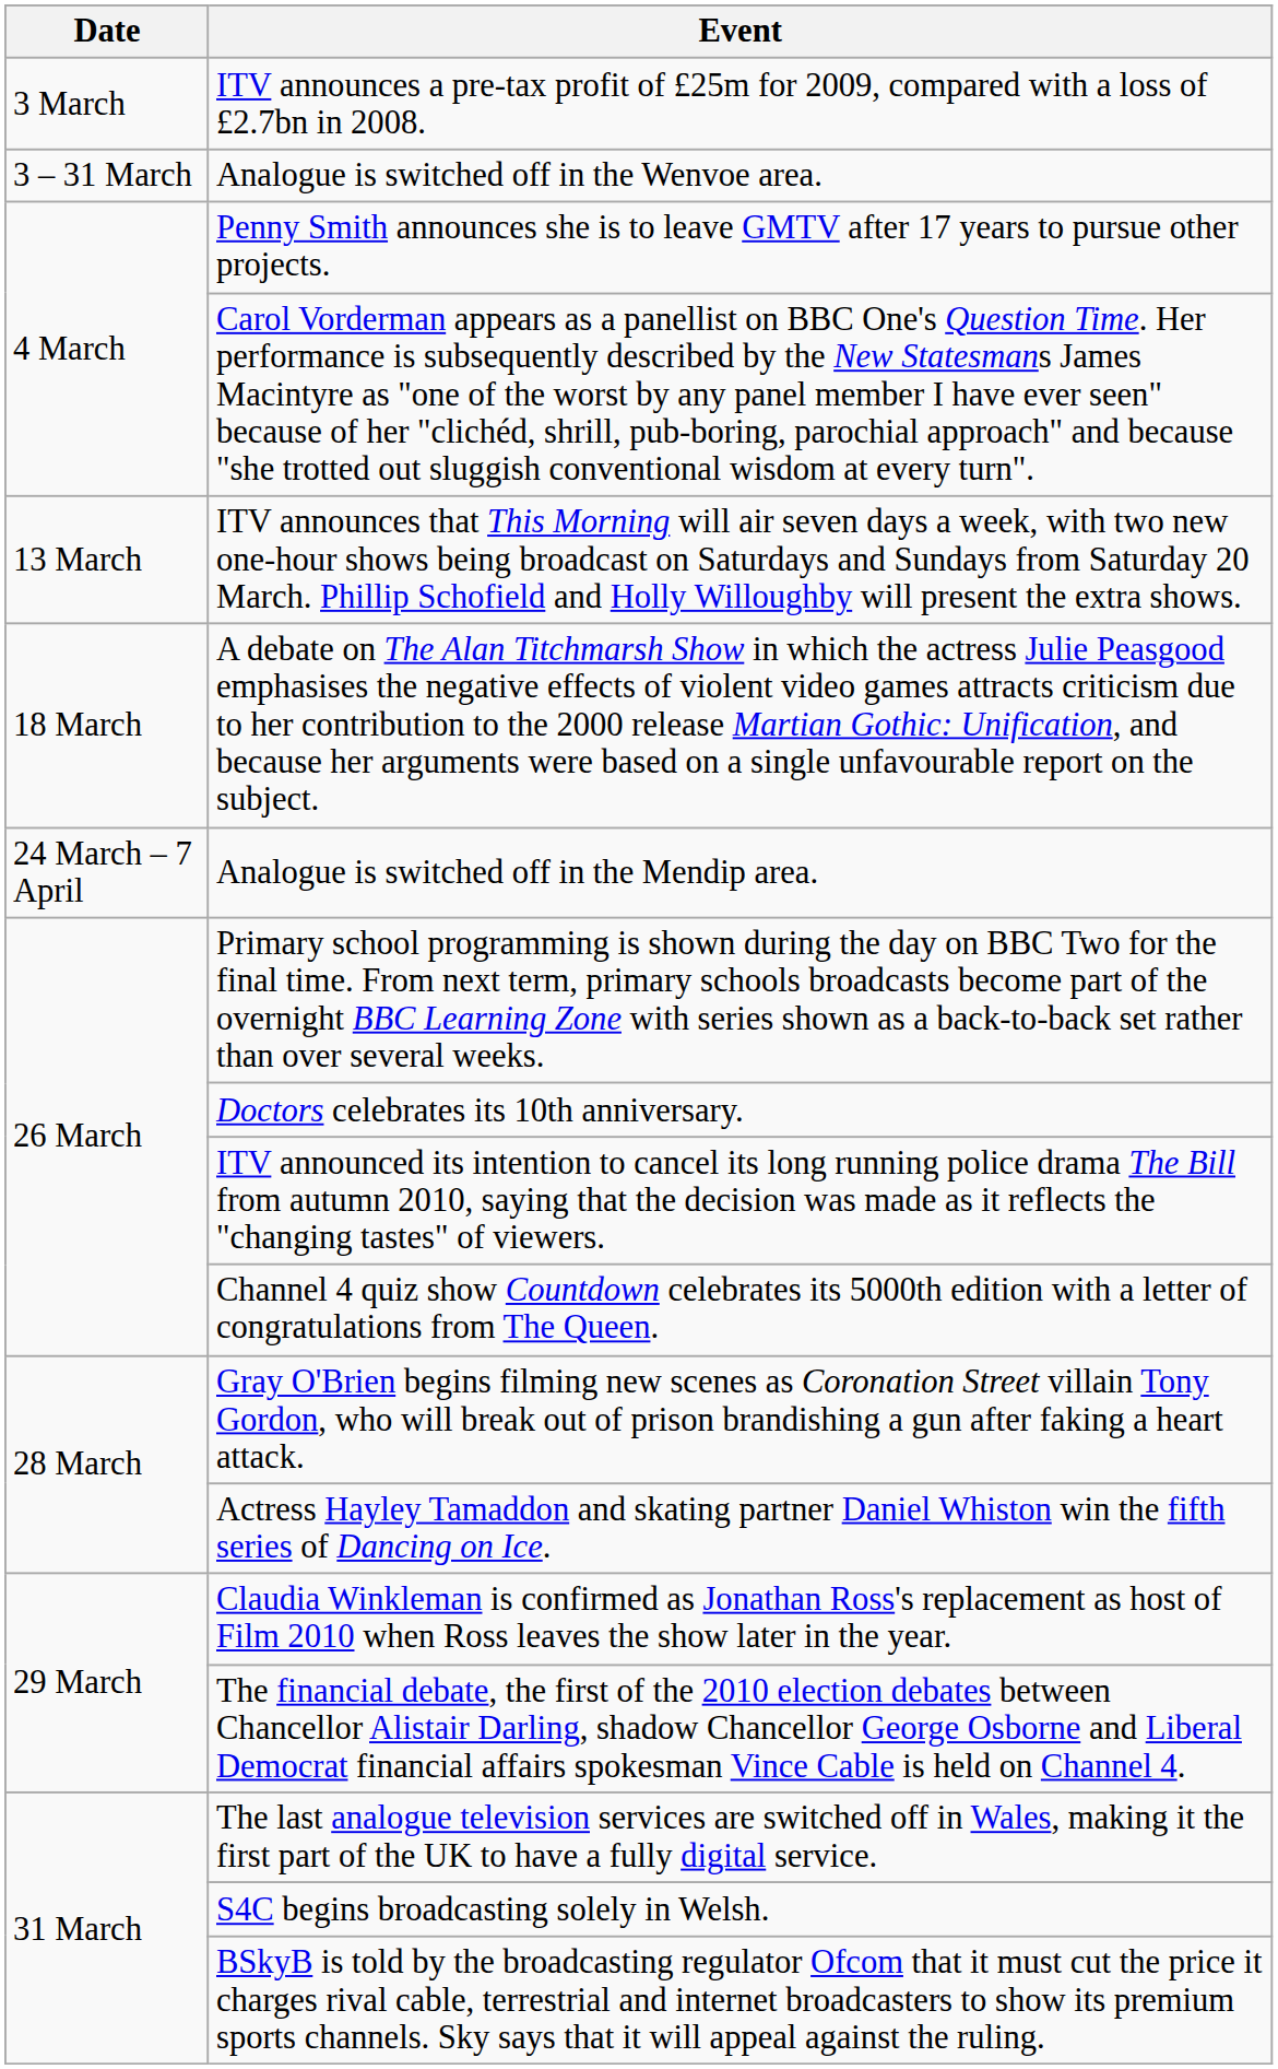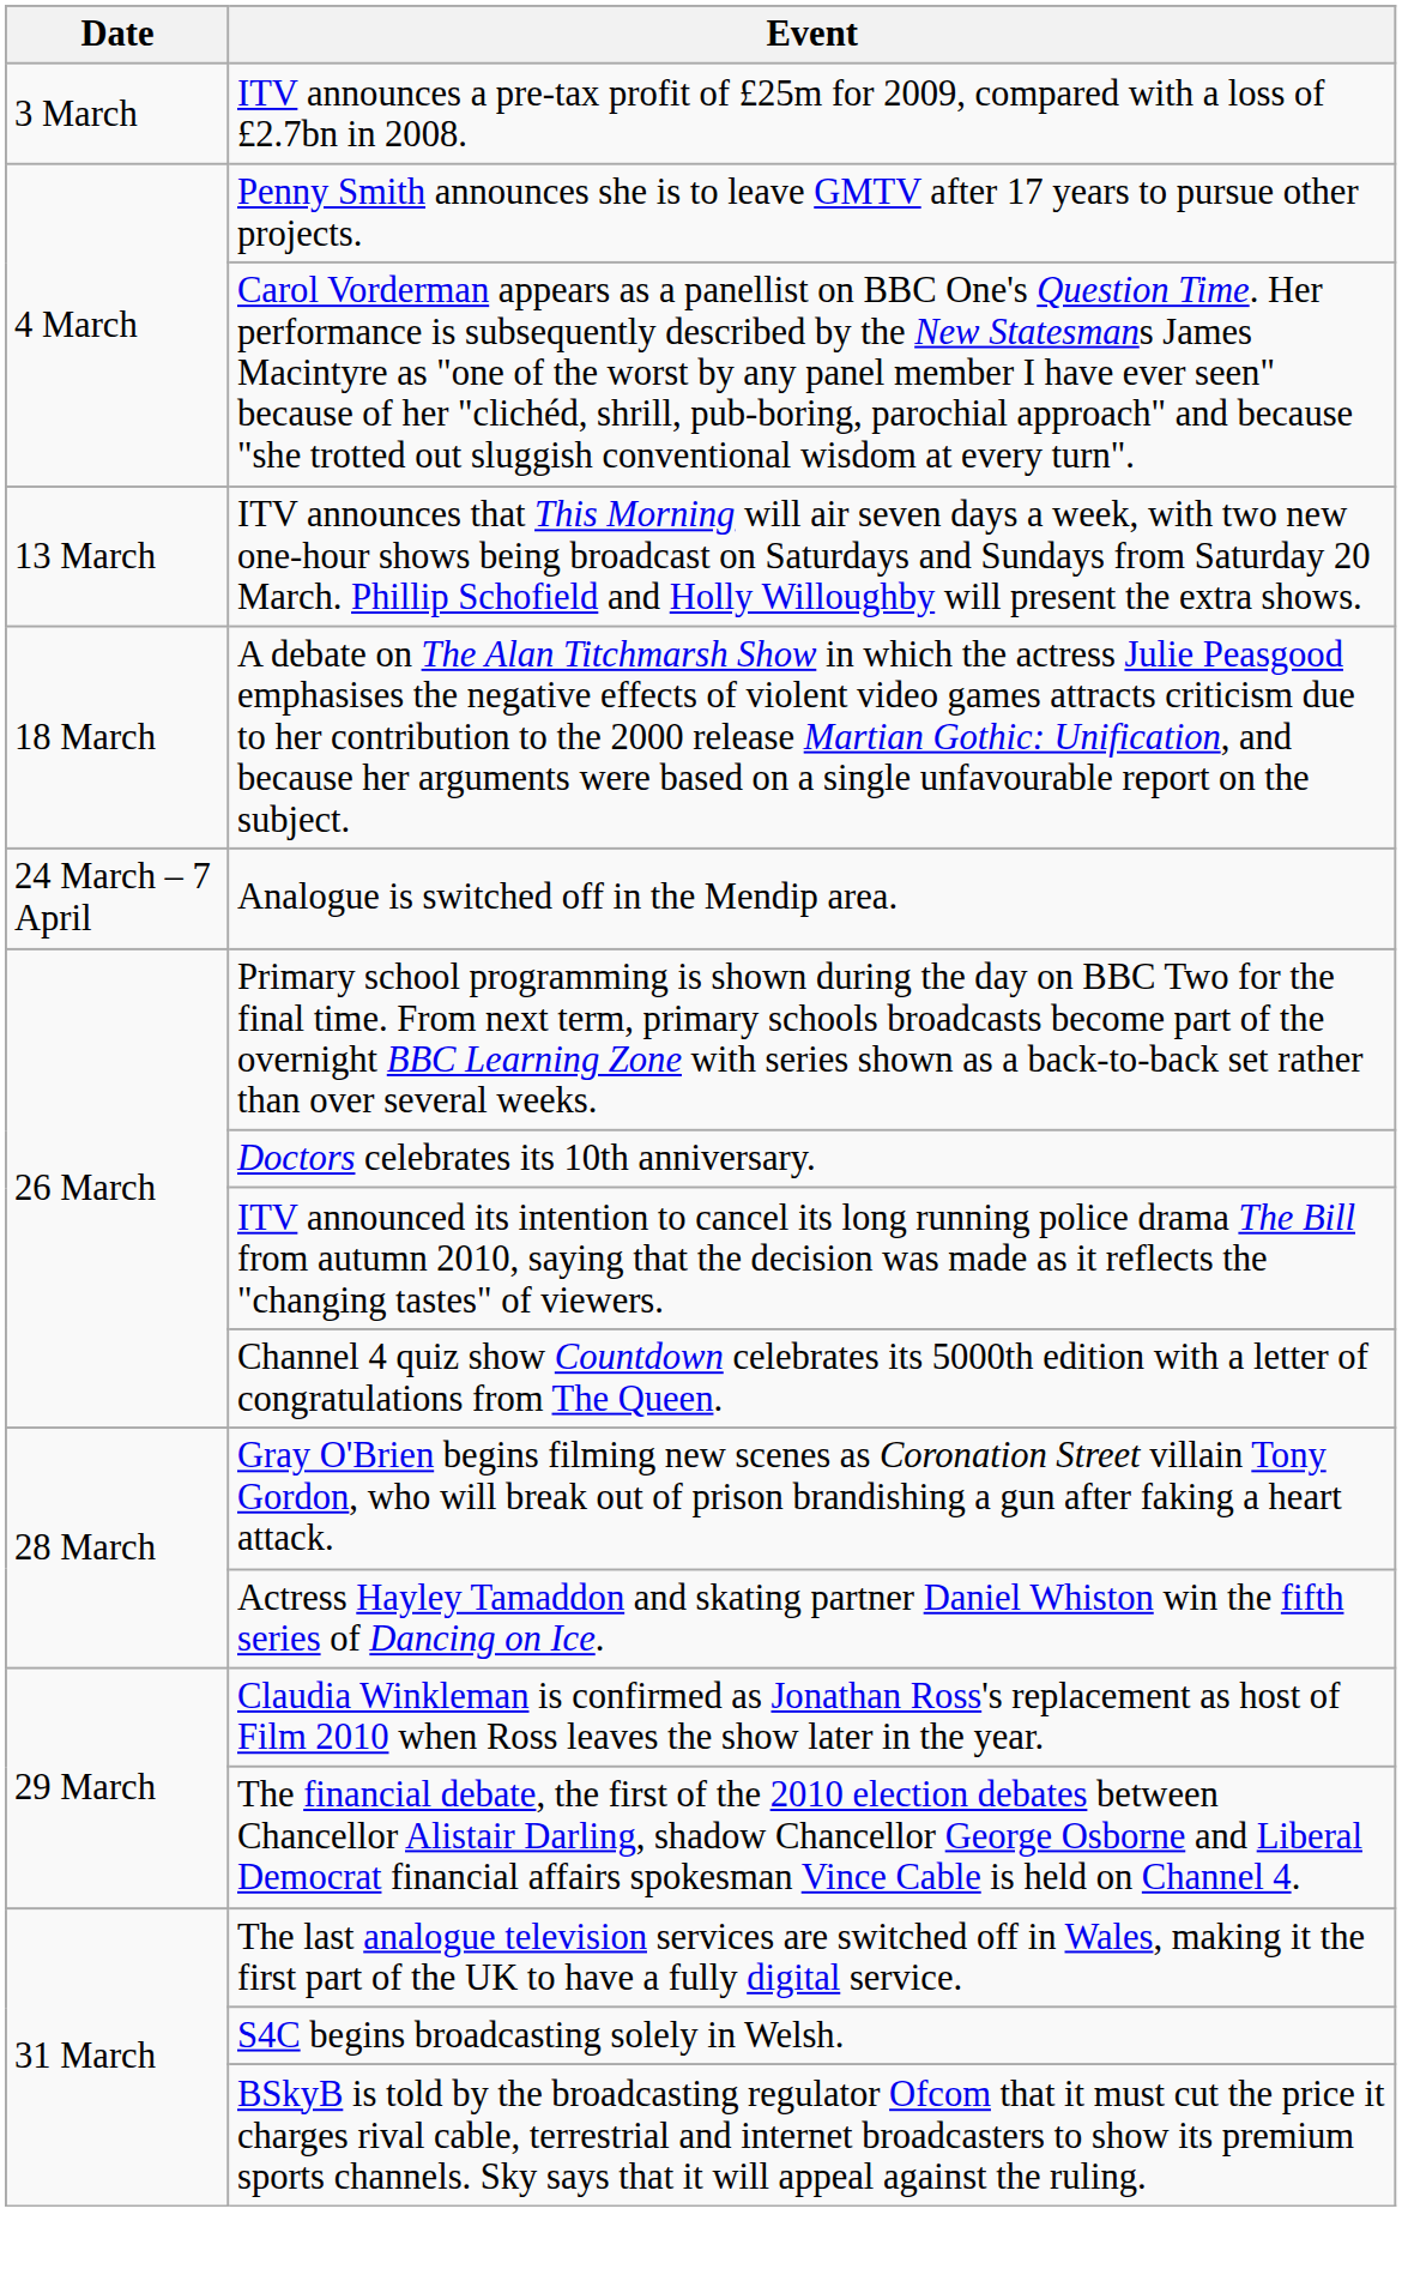- row: 3 – 31 March | Analogue is switched off in the Wenvoe area.
